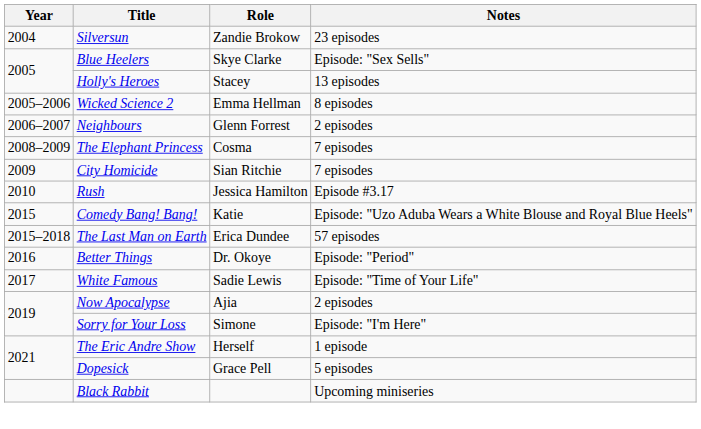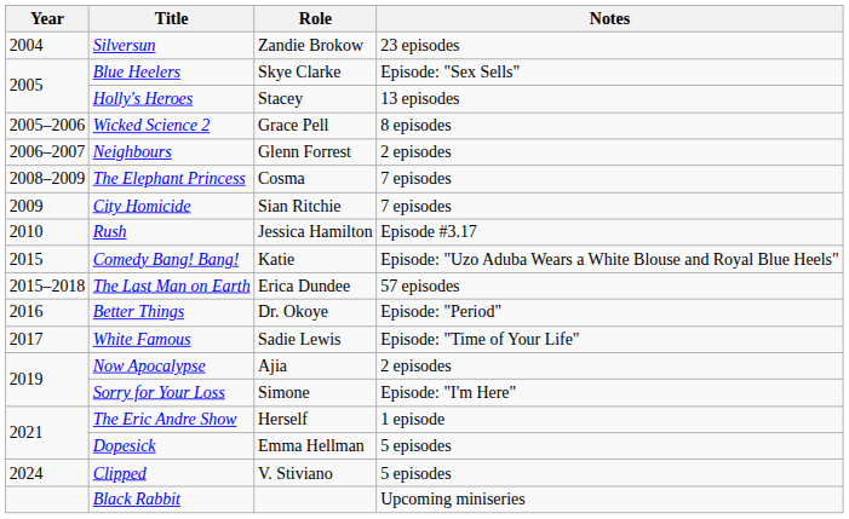Wicked Science 2 | Role: Emma Hellman -> Grace Pell
Dopesick | Role: Grace Pell -> Emma Hellman
+ row: 2024 | Clipped | V. Stiviano | 5 episodes
